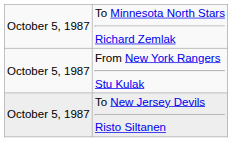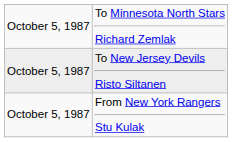rows swapped: To New Jersey Devils Risto Siltanen <-> From New York Rangers Stu Kulak
